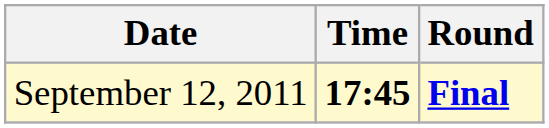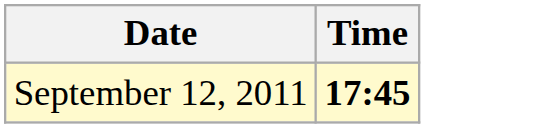- column: Round | Final
